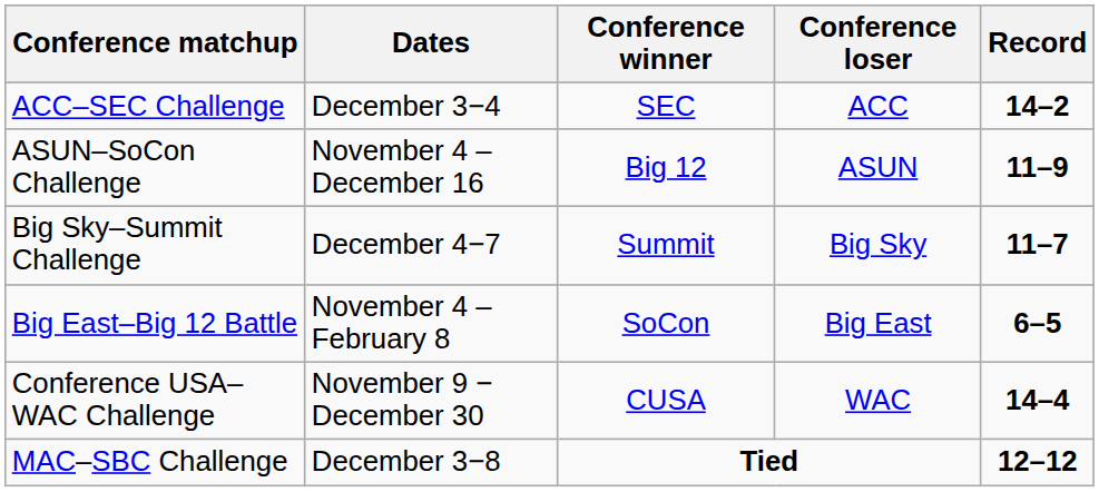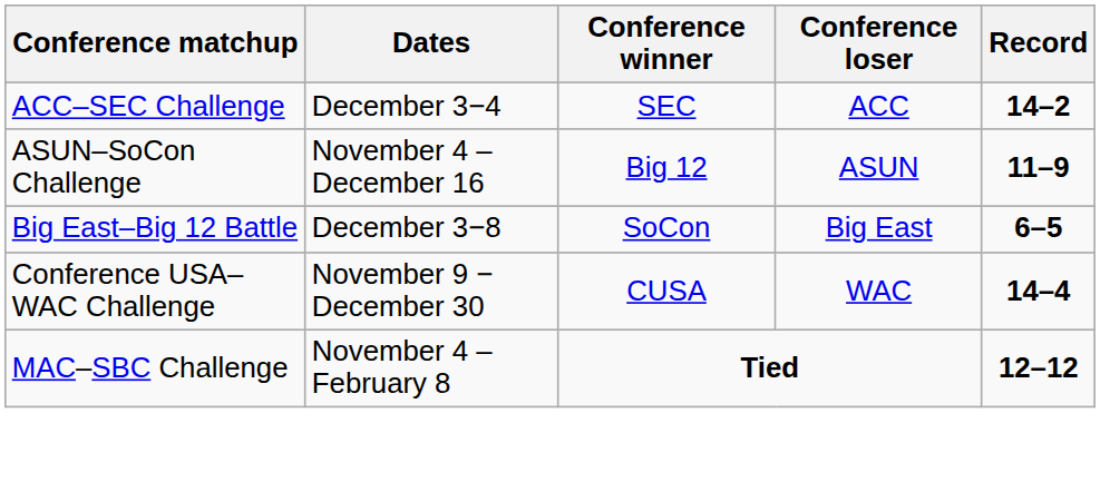- row: Big Sky–Summit Challenge | December 4−7 | Summit | Big Sky | 11–7
Big East–Big 12 Battle | Dates: November 4 – February 8 -> December 3−8
MAC–SBC Challenge | Dates: December 3−8 -> November 4 – February 8
